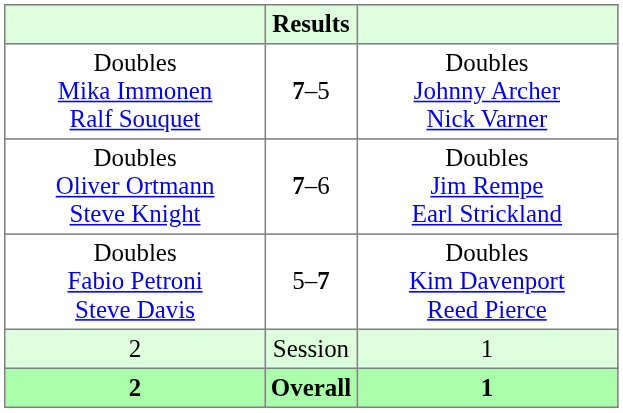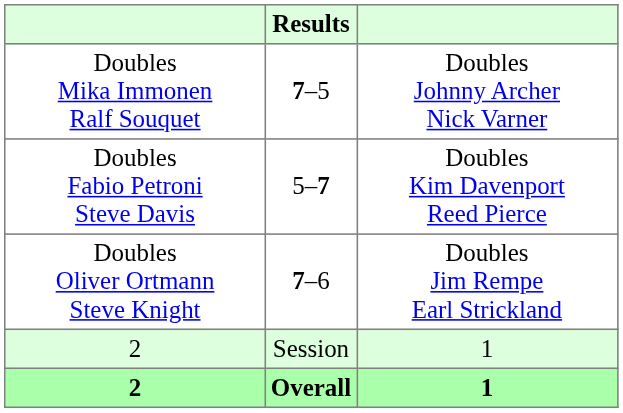rows swapped: Doubles Oliver Ortmann Steve Knight <-> Doubles Fabio Petroni Steve Davis
